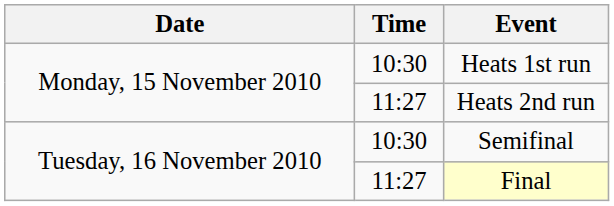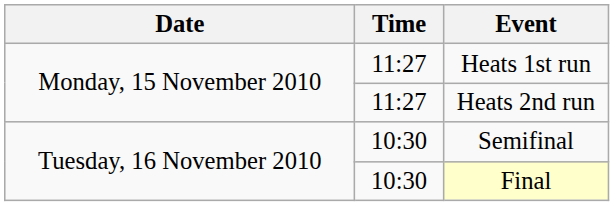Heats 1st run | Time: 10:30 -> 11:27
Final | Time: 11:27 -> 10:30
